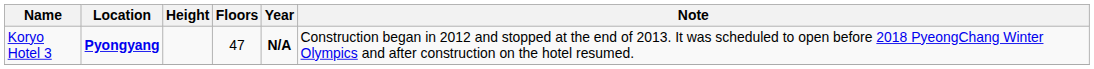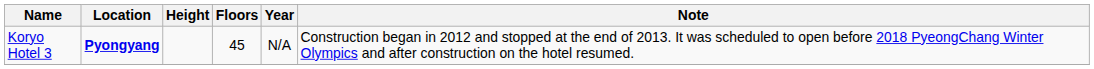Koryo Hotel 3 | Floors: 47 -> 45
Koryo Hotel 3 | Year: bold -> normal
